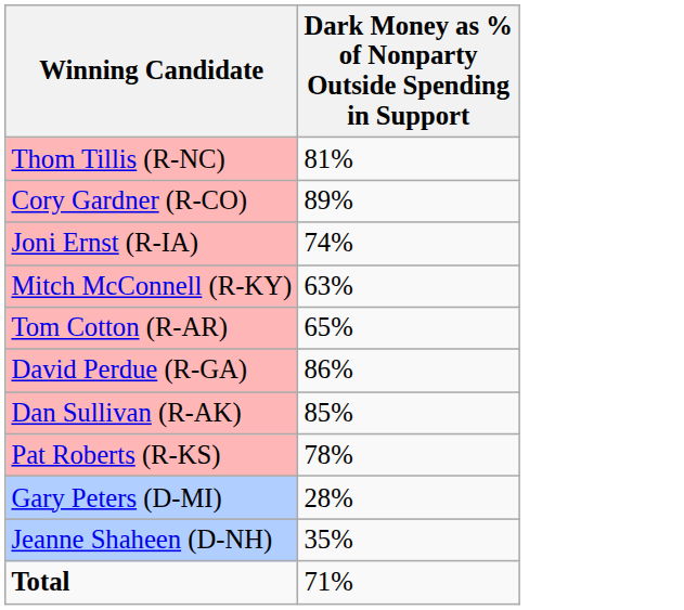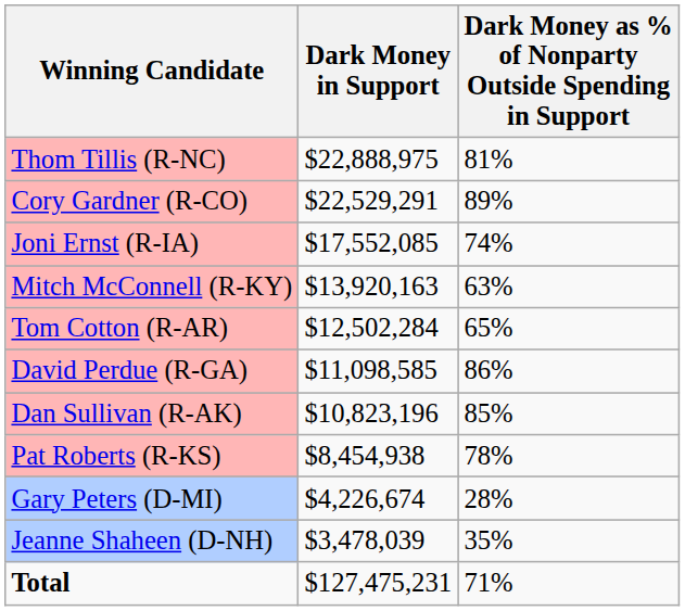+ column: Dark Money in Support | $22,888,975 | $22,529,291 | $17,552,085 | $13,920,163 | $12,502,284 | $11,098,585 | $10,823,196 | $8,454,938 | $4,226,674 | $3,478,039 | $127,475,231
